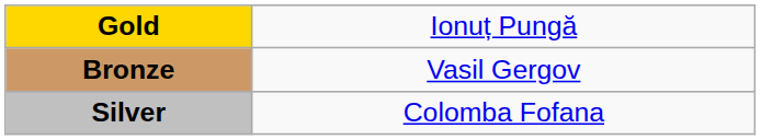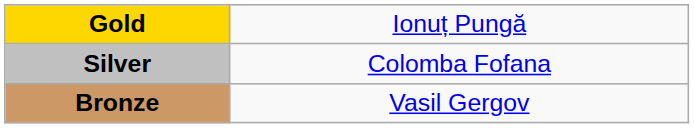rows swapped: Silver <-> Bronze
